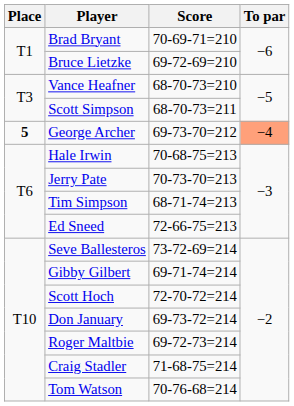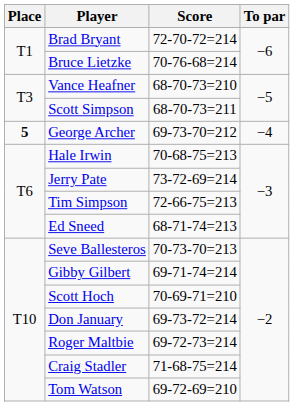Brad Bryant | Score: 70-69-71=210 -> 72-70-72=214
Bruce Lietzke | Score: 69-72-69=210 -> 70-76-68=214
George Archer | To par: lightsalmon background -> no background
Jerry Pate | Score: 70-73-70=213 -> 73-72-69=214
Tim Simpson | Score: 68-71-74=213 -> 72-66-75=213
Ed Sneed | Score: 72-66-75=213 -> 68-71-74=213
Seve Ballesteros | Score: 73-72-69=214 -> 70-73-70=213
Scott Hoch | Score: 72-70-72=214 -> 70-69-71=210
Tom Watson | Score: 70-76-68=214 -> 69-72-69=210
